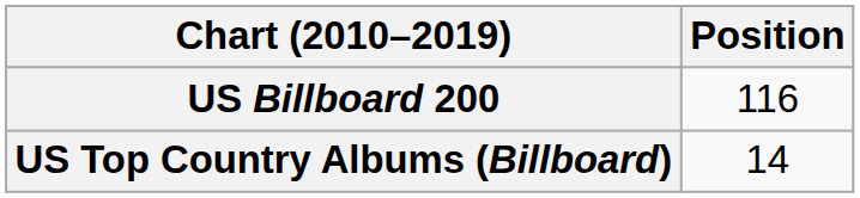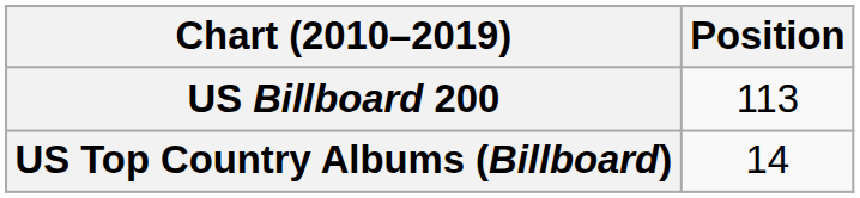US Billboard 200 | Position: 116 -> 113
